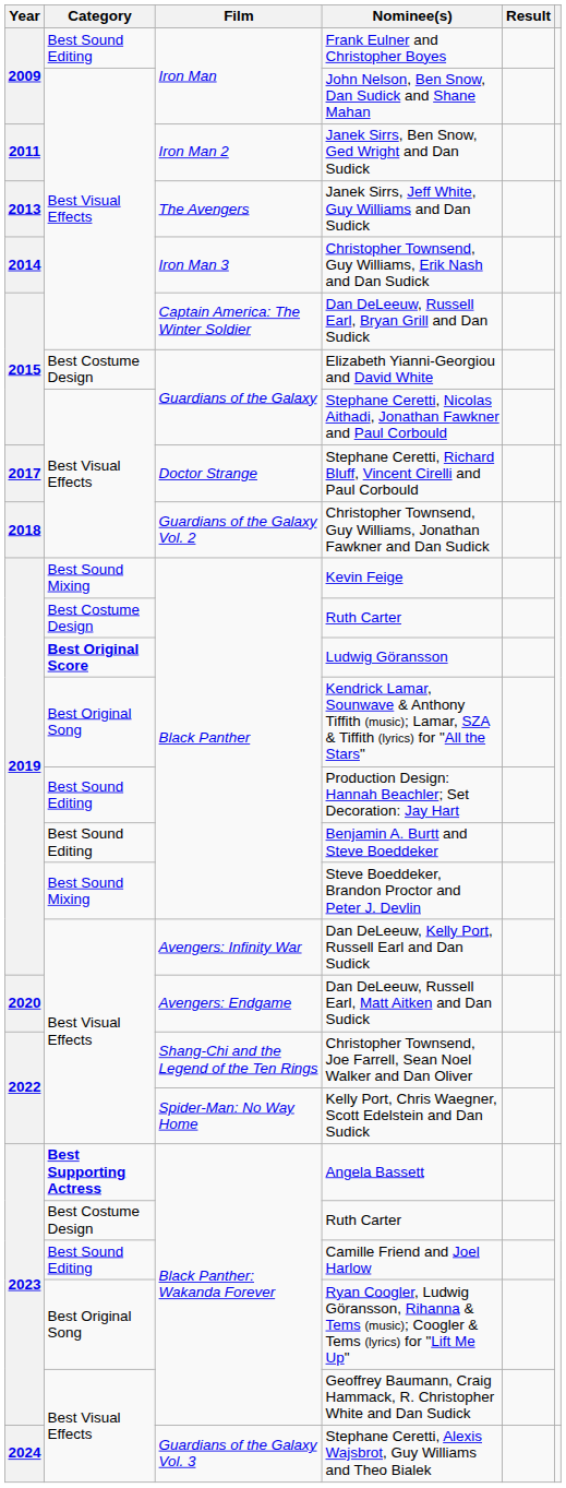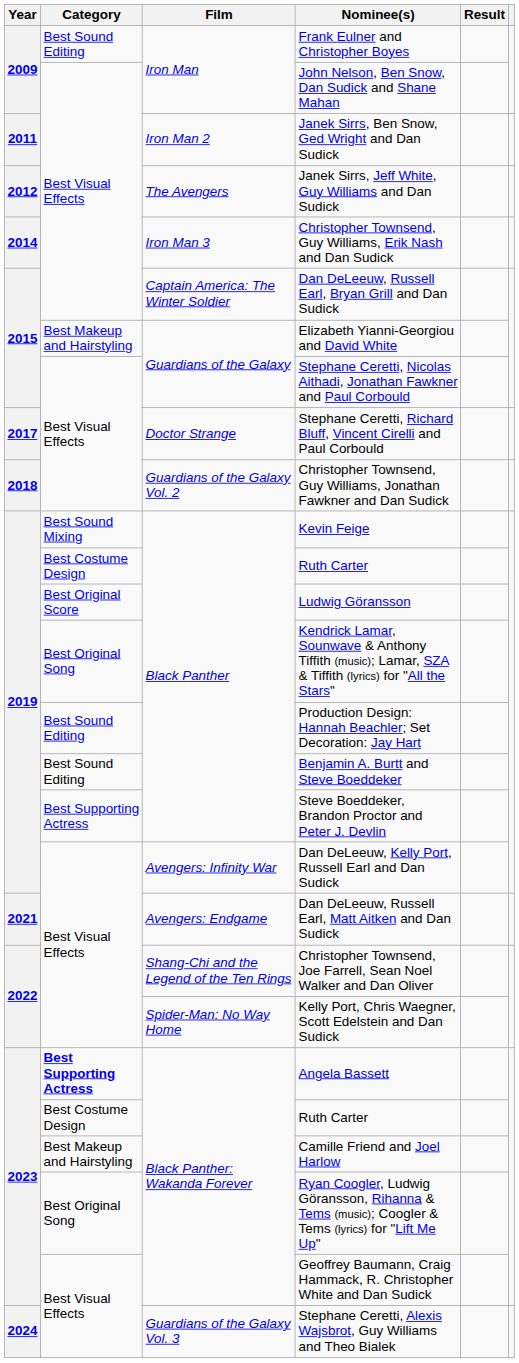Janek Sirrs, Jeff White, Guy Williams and Dan Sudick | Year: 2013 -> 2012
Elizabeth Yianni-Georgiou and David White | Category: Best Costume Design -> Best Makeup and Hairstyling
Ludwig Göransson | Category: bold -> normal
Steve Boeddeker, Brandon Proctor and Peter J. Devlin | Category: Best Sound Mixing -> Best Supporting Actress
Dan DeLeeuw, Russell Earl, Matt Aitken and Dan Sudick | Year: 2020 -> 2021
Camille Friend and Joel Harlow | Category: Best Sound Editing -> Best Makeup and Hairstyling
